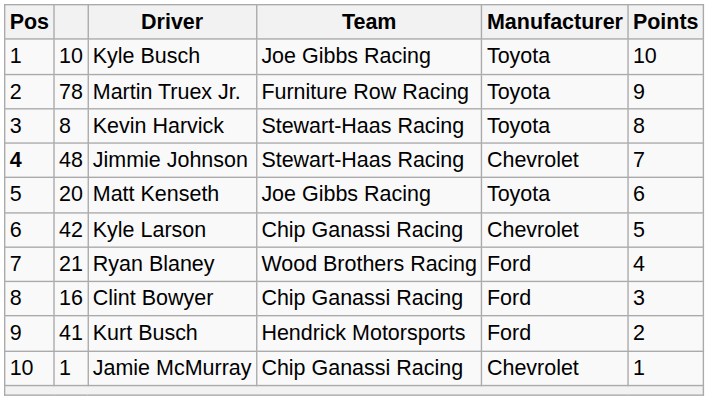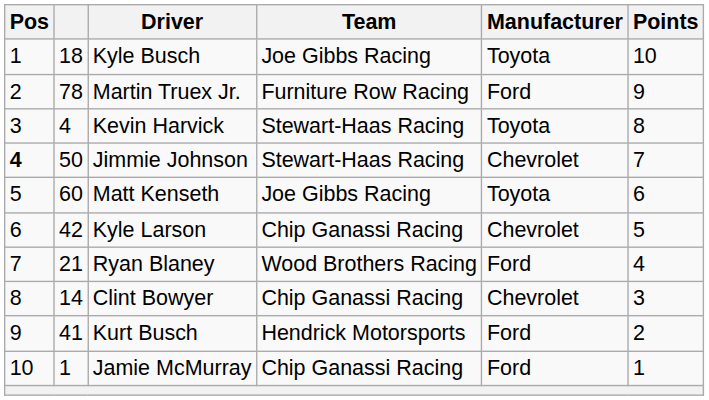Kyle Busch | column 2: 10 -> 18
Martin Truex Jr. | Manufacturer: Toyota -> Ford
Kevin Harvick | column 2: 8 -> 4
Jimmie Johnson | column 2: 48 -> 50
Matt Kenseth | column 2: 20 -> 60
Clint Bowyer | column 2: 16 -> 14
Clint Bowyer | Manufacturer: Ford -> Chevrolet
Jamie McMurray | Manufacturer: Chevrolet -> Ford
